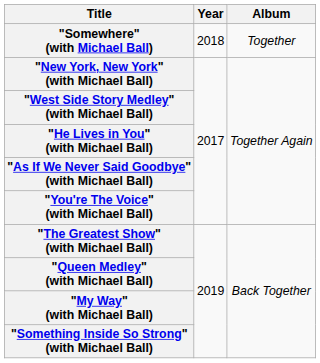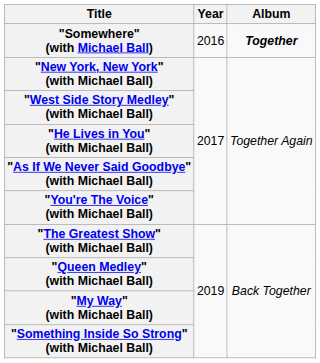"Somewhere" (with Michael Ball) | Year: 2018 -> 2016
"Somewhere" (with Michael Ball) | Album: normal -> bold
